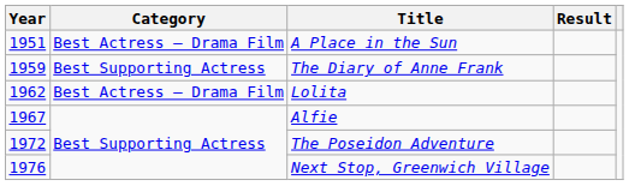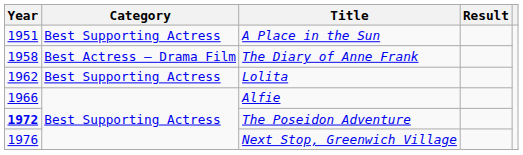A Place in the Sun | Category: Best Actress – Drama Film -> Best Supporting Actress
The Diary of Anne Frank | Year: 1959 -> 1958
The Diary of Anne Frank | Category: Best Supporting Actress -> Best Actress – Drama Film
Lolita | Category: Best Actress – Drama Film -> Best Supporting Actress
Alfie | Year: 1967 -> 1966
The Poseidon Adventure | Year: normal -> bold
